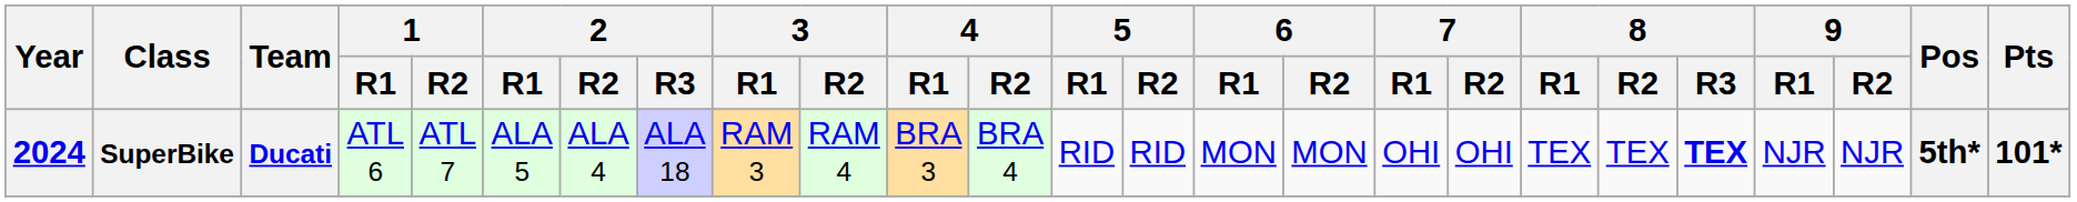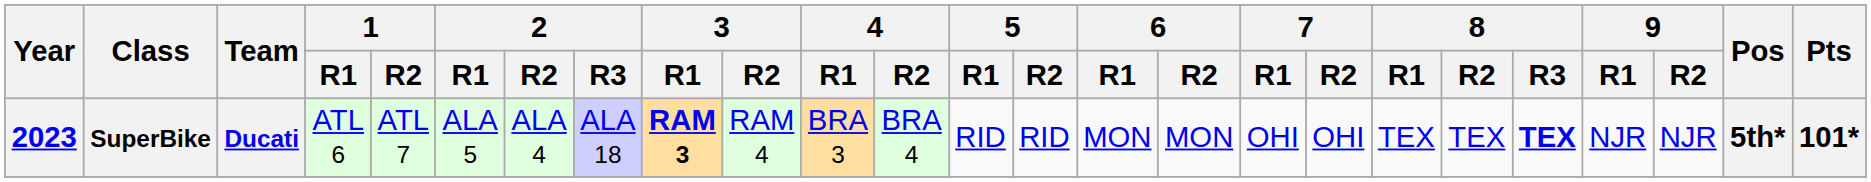SuperBike | Year: 2024 -> 2023
SuperBike | 3 / R1: normal -> bold
